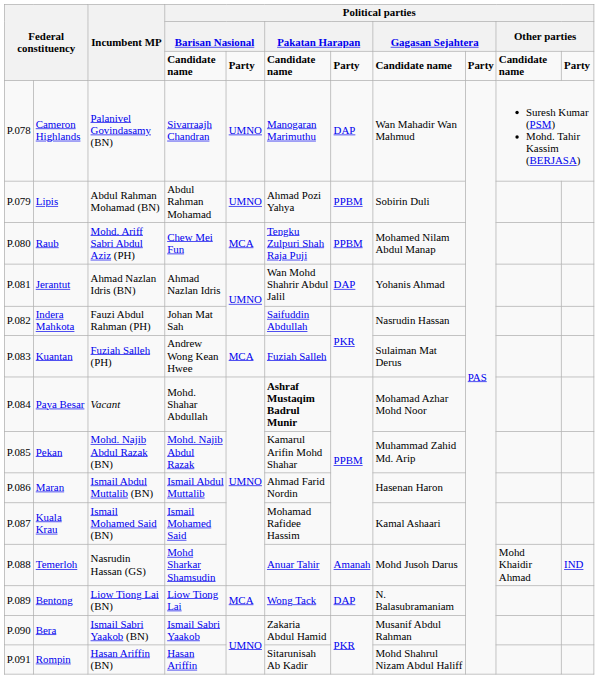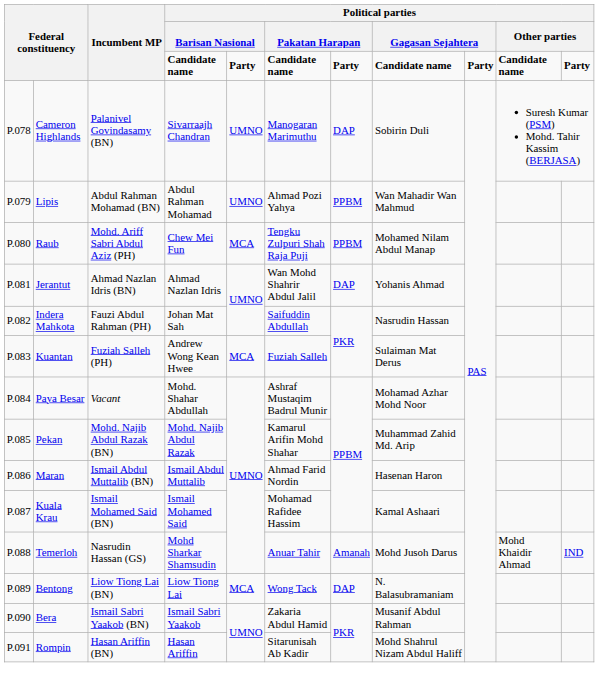Cameron Highlands | column 8: Wan Mahadir Wan Mahmud -> Sobirin Duli
Lipis | column 8: Sobirin Duli -> Wan Mahadir Wan Mahmud
Paya Besar | column 6: bold -> normal
